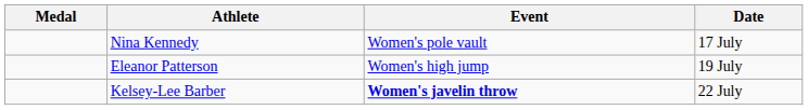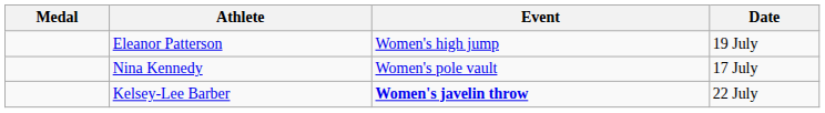rows swapped: Nina Kennedy <-> Eleanor Patterson
